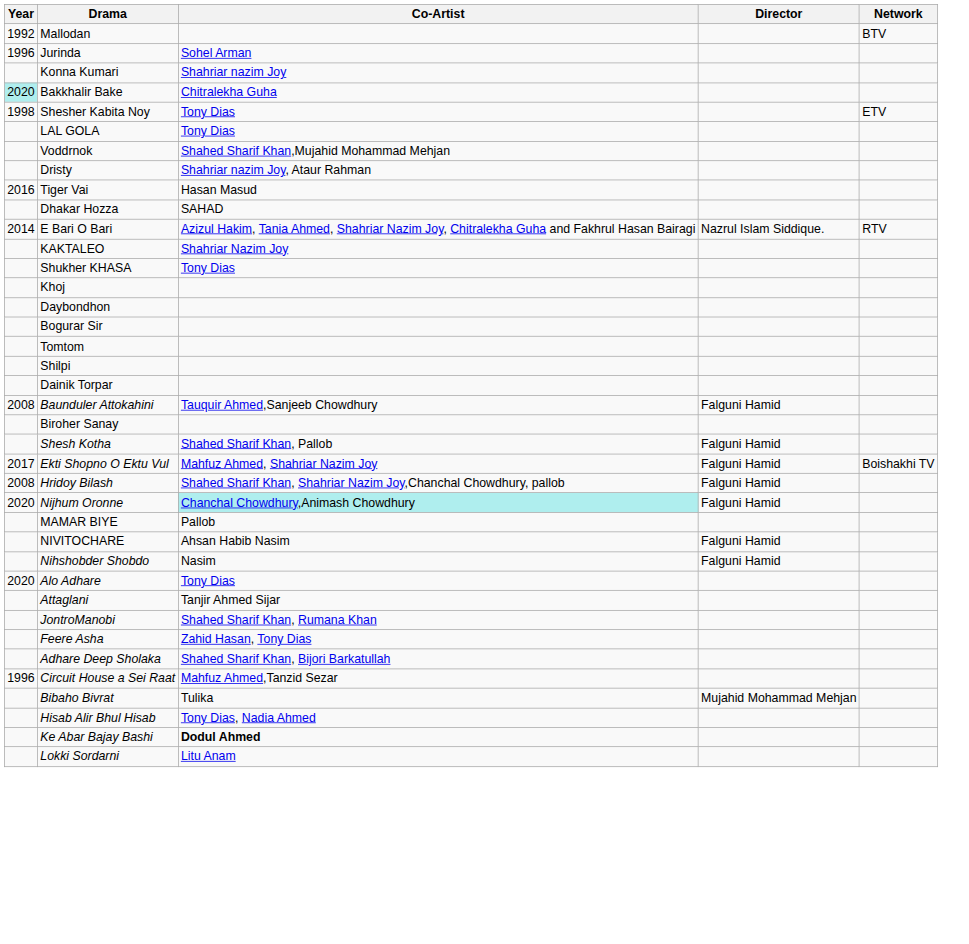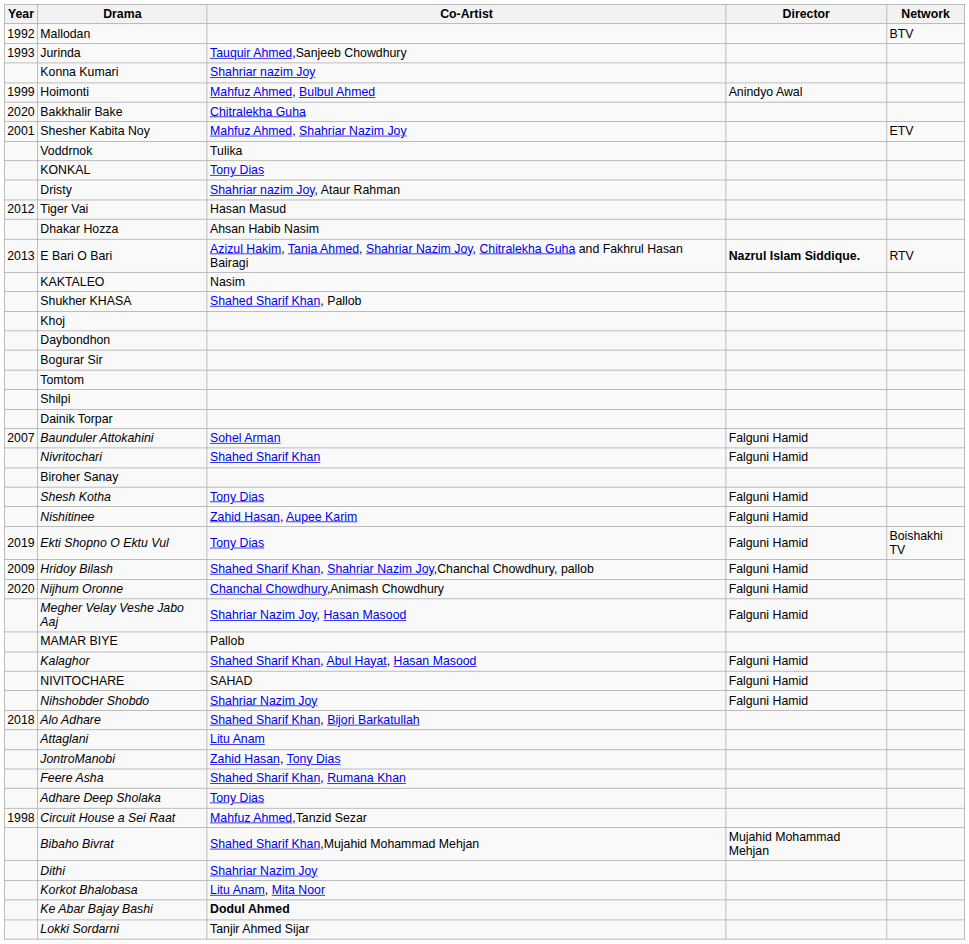Jurinda | Year: 1996 -> 1993
Jurinda | Co-Artist: Sohel Arman -> Tauquir Ahmed,Sanjeeb Chowdhury
+ row: 1999 | Hoimonti | Mahfuz Ahmed, Bulbul Ahmed | Anindyo Awal
Bakkhalir Bake | Year: paleturquoise background -> no background
Shesher Kabita Noy | Year: 1998 -> 2001
Shesher Kabita Noy | Co-Artist: Tony Dias -> Mahfuz Ahmed, Shahriar Nazim Joy
- row: LAL GOLA | Tony Dias
Voddrnok | Co-Artist: Shahed Sharif Khan,Mujahid Mohammad Mehjan -> Tulika
+ row: KONKAL | Tony Dias
Tiger Vai | Year: 2016 -> 2012
Dhakar Hozza | Co-Artist: SAHAD -> Ahsan Habib Nasim
E Bari O Bari | Year: 2014 -> 2013
E Bari O Bari | Director: normal -> bold
KAKTALEO | Co-Artist: Shahriar Nazim Joy -> Nasim
Shukher KHASA | Co-Artist: Tony Dias -> Shahed Sharif Khan, Pallob
Baunduler Attokahini | Year: 2008 -> 2007
Baunduler Attokahini | Co-Artist: Tauquir Ahmed,Sanjeeb Chowdhury -> Sohel Arman
+ row: Nivritochari | Shahed Sharif Khan | Falguni Hamid
Shesh Kotha | Co-Artist: Shahed Sharif Khan, Pallob -> Tony Dias
+ row: Nishitinee | Zahid Hasan, Aupee Karim | Falguni Hamid
Ekti Shopno O Ektu Vul | Year: 2017 -> 2019
Ekti Shopno O Ektu Vul | Co-Artist: Mahfuz Ahmed, Shahriar Nazim Joy -> Tony Dias
Hridoy Bilash | Year: 2008 -> 2009
Nijhum Oronne | Co-Artist: paleturquoise background -> no background
+ row: Megher Velay Veshe Jabo Aaj | Shahriar Nazim Joy, Hasan Masood | Falguni Hamid
+ row: Kalaghor | Shahed Sharif Khan, Abul Hayat, Hasan Masood | Falguni Hamid
NIVITOCHARE | Co-Artist: Ahsan Habib Nasim -> SAHAD
Nihshobder Shobdo | Co-Artist: Nasim -> Shahriar Nazim Joy
Alo Adhare | Year: 2020 -> 2018
Alo Adhare | Co-Artist: Tony Dias -> Shahed Sharif Khan, Bijori Barkatullah
Attaglani | Co-Artist: Tanjir Ahmed Sijar -> Litu Anam
JontroManobi | Co-Artist: Shahed Sharif Khan, Rumana Khan -> Zahid Hasan, Tony Dias
Feere Asha | Co-Artist: Zahid Hasan, Tony Dias -> Shahed Sharif Khan, Rumana Khan
Adhare Deep Sholaka | Co-Artist: Shahed Sharif Khan, Bijori Barkatullah -> Tony Dias
Circuit House a Sei Raat | Year: 1996 -> 1998
Bibaho Bivrat | Co-Artist: Tulika -> Shahed Sharif Khan,Mujahid Mohammad Mehjan
+ row: Dithi | Shahriar Nazim Joy
+ row: Korkot Bhalobasa | Litu Anam, Mita Noor
- row: Hisab Alir Bhul Hisab | Tony Dias, Nadia Ahmed
Lokki Sordarni | Co-Artist: Litu Anam -> Tanjir Ahmed Sijar
